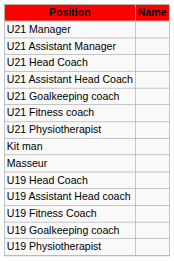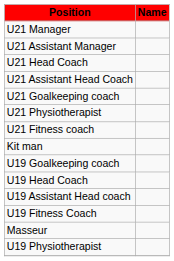rows swapped: U21 Fitness coach <-> U21 Physiotherapist
rows swapped: Masseur <-> U19 Goalkeeping coach
